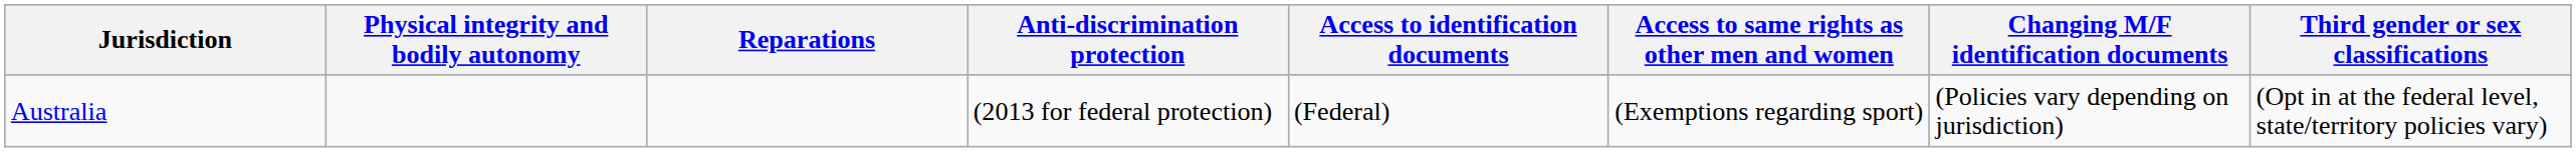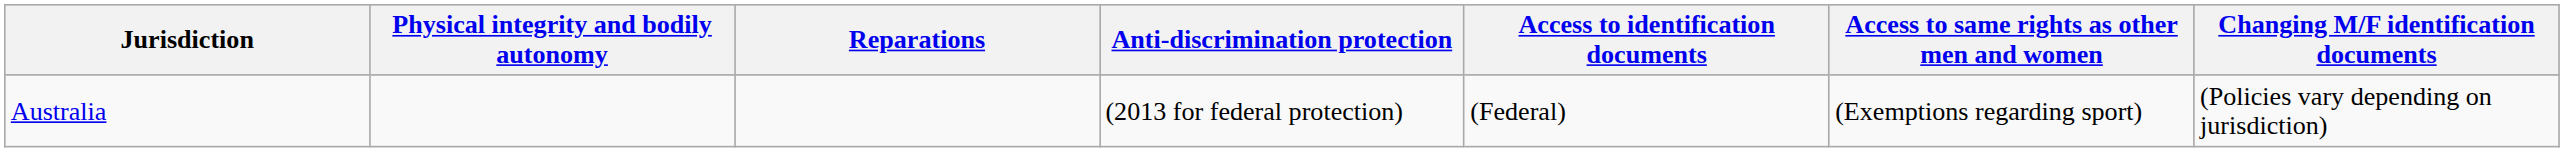- column: Third gender or sex classifications | (Opt in at the federal level, state/territory policies vary)
